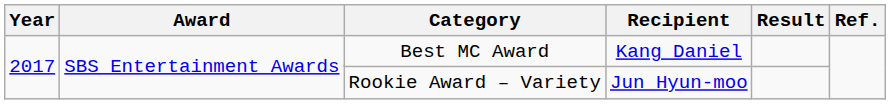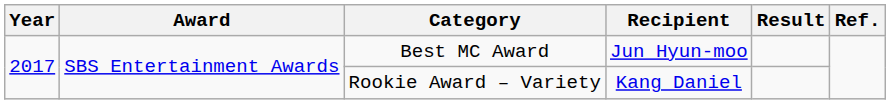Best MC Award | Recipient: Kang Daniel -> Jun Hyun-moo
Rookie Award – Variety | Recipient: Jun Hyun-moo -> Kang Daniel
